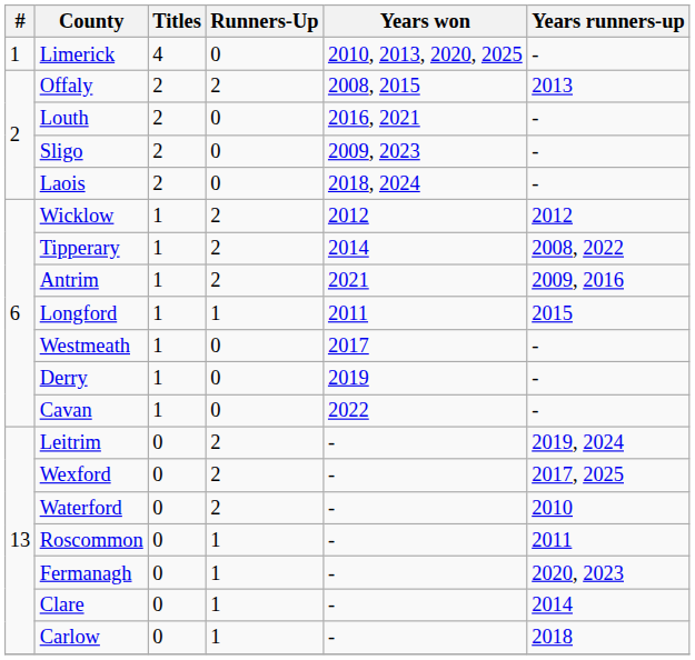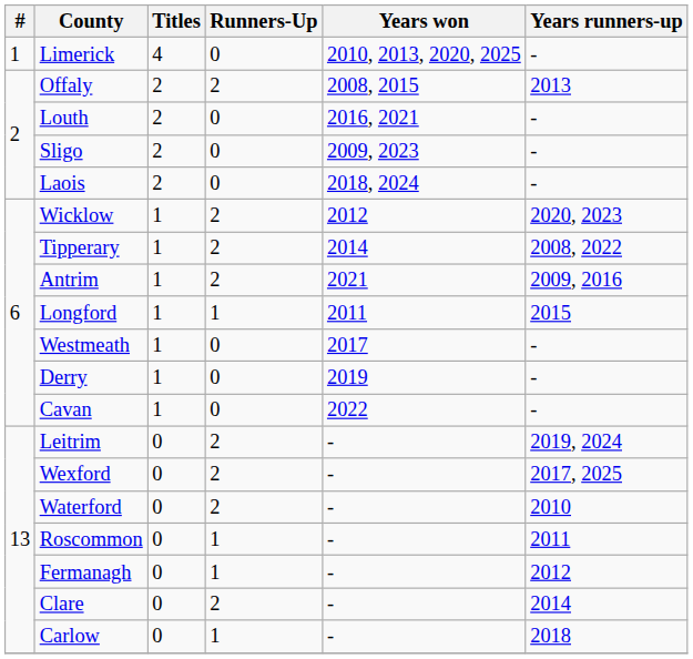Wicklow | Years runners-up: 2012 -> 2020, 2023
Fermanagh | Years runners-up: 2020, 2023 -> 2012
Clare | Runners-Up: 1 -> 2
